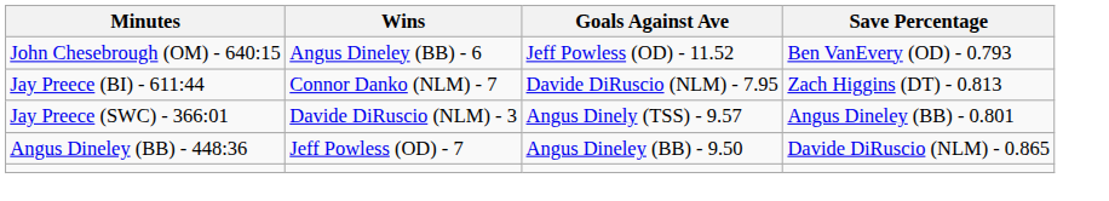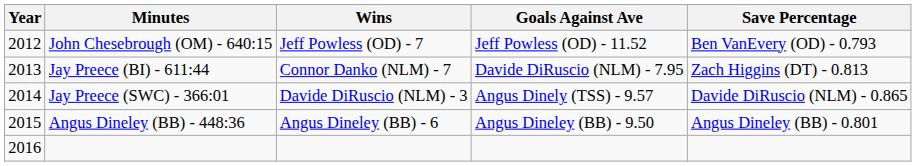+ column: Year | 2012 | 2013 | 2014 | 2015 | 2016
John Chesebrough (OM) - 640:15 | Wins: Angus Dineley (BB) - 6 -> Jeff Powless (OD) - 7
Jay Preece (SWC) - 366:01 | Save Percentage: Angus Dineley (BB) - 0.801 -> Davide DiRuscio (NLM) - 0.865
Angus Dineley (BB) - 448:36 | Wins: Jeff Powless (OD) - 7 -> Angus Dineley (BB) - 6
Angus Dineley (BB) - 448:36 | Save Percentage: Davide DiRuscio (NLM) - 0.865 -> Angus Dineley (BB) - 0.801
